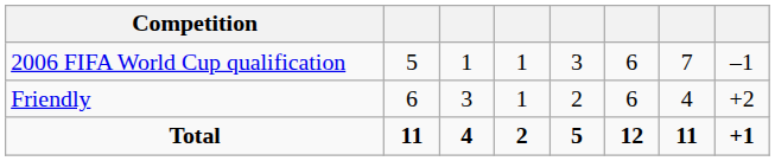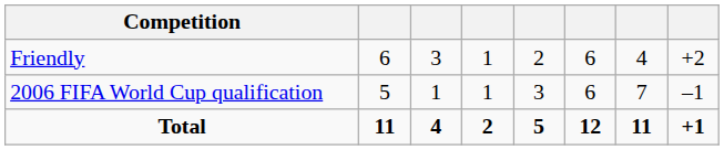rows swapped: Friendly <-> 2006 FIFA World Cup qualification
